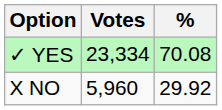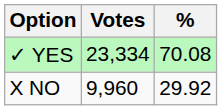X NO | Votes: 5,960 -> 9,960
